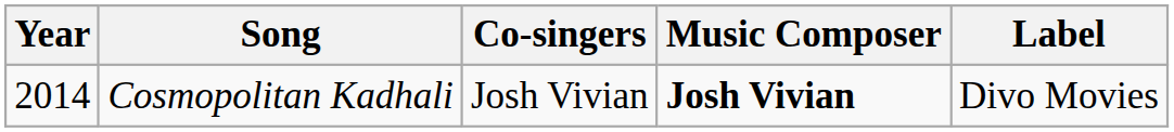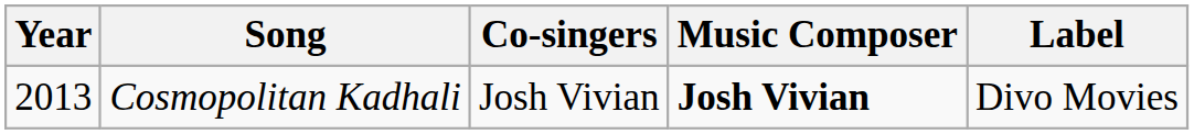Cosmopolitan Kadhali | Year: 2014 -> 2013
